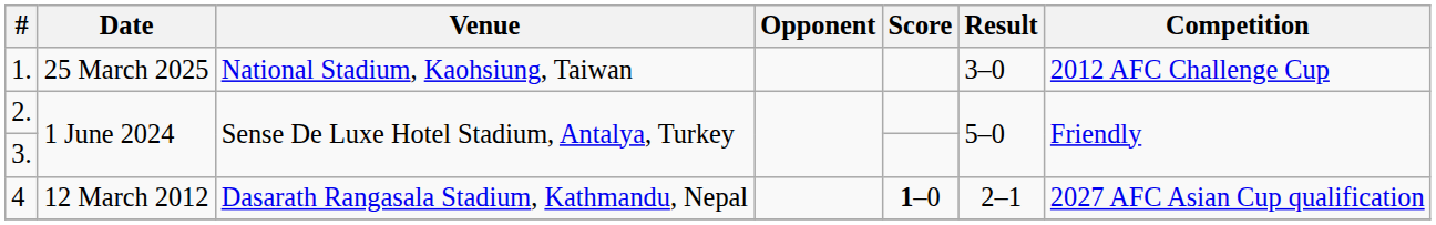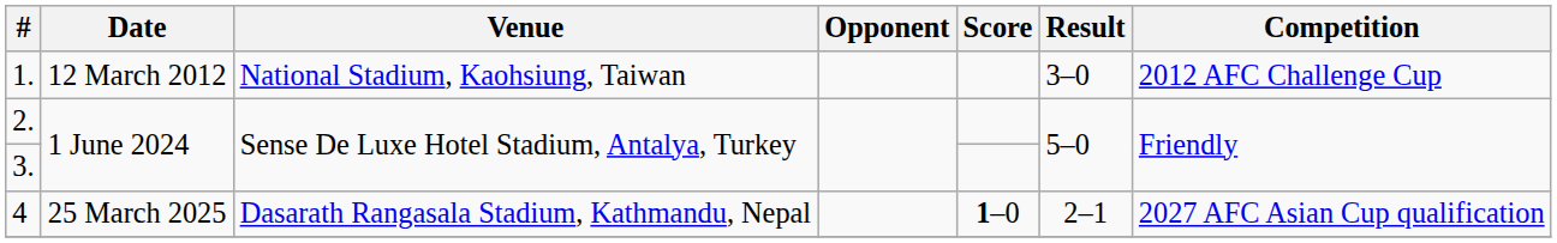1. | Date: 25 March 2025 -> 12 March 2012
4 | Date: 12 March 2012 -> 25 March 2025
